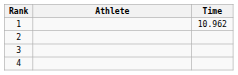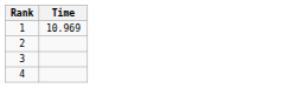- column: Athlete
1 | Time: 10.962 -> 10.969
